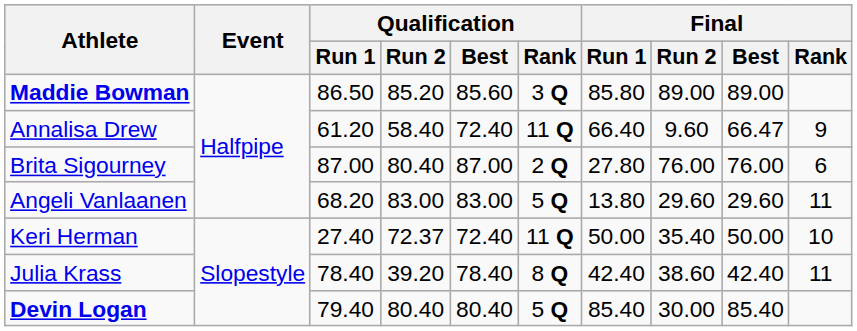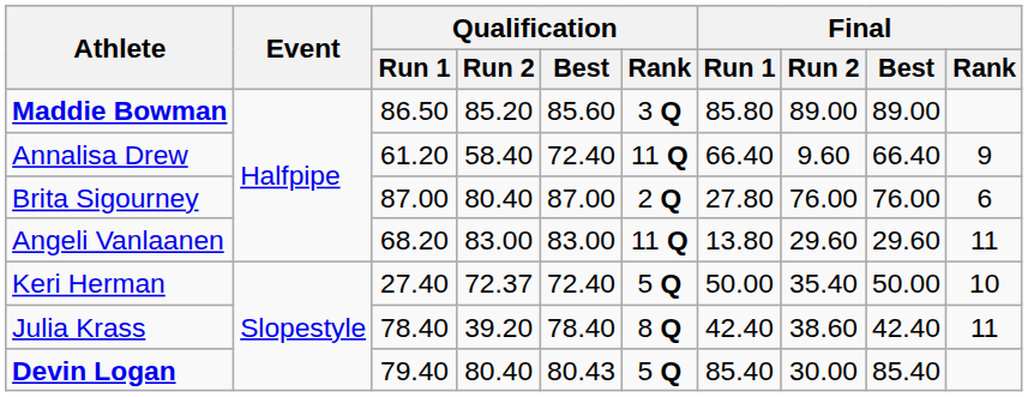Annalisa Drew | Final / Best: 66.47 -> 66.40
Angeli Vanlaanen | Qualification / Rank: 5 Q -> 11 Q
Keri Herman | Qualification / Rank: 11 Q -> 5 Q
Devin Logan | Qualification / Best: 80.40 -> 80.43
